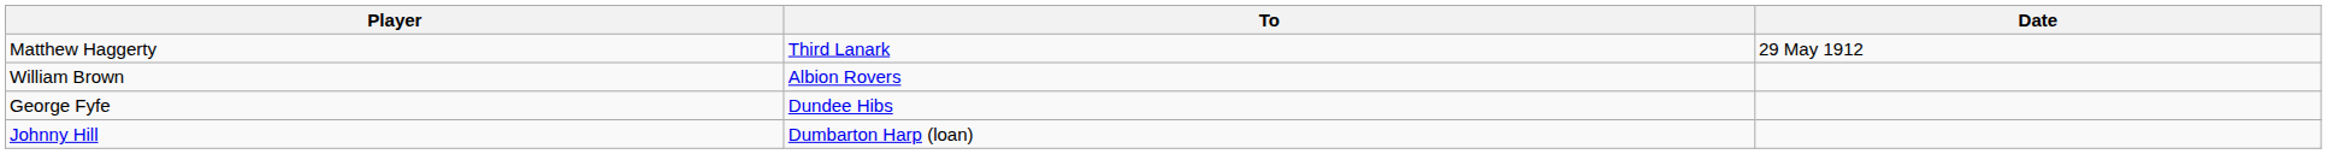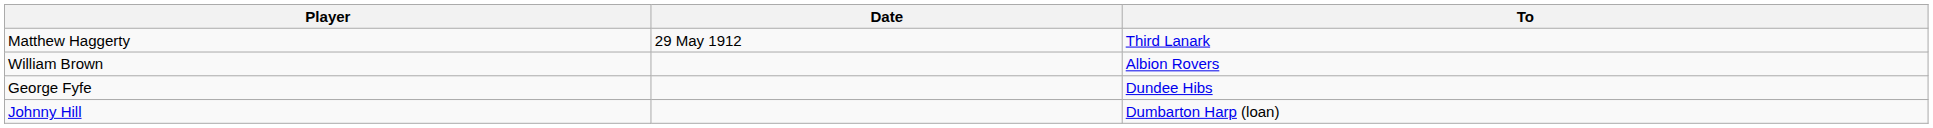columns swapped: To <-> Date
